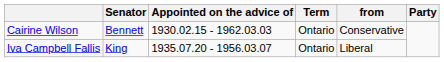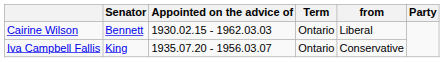Cairine Wilson | from: Conservative -> Liberal
Iva Campbell Fallis | from: Liberal -> Conservative
